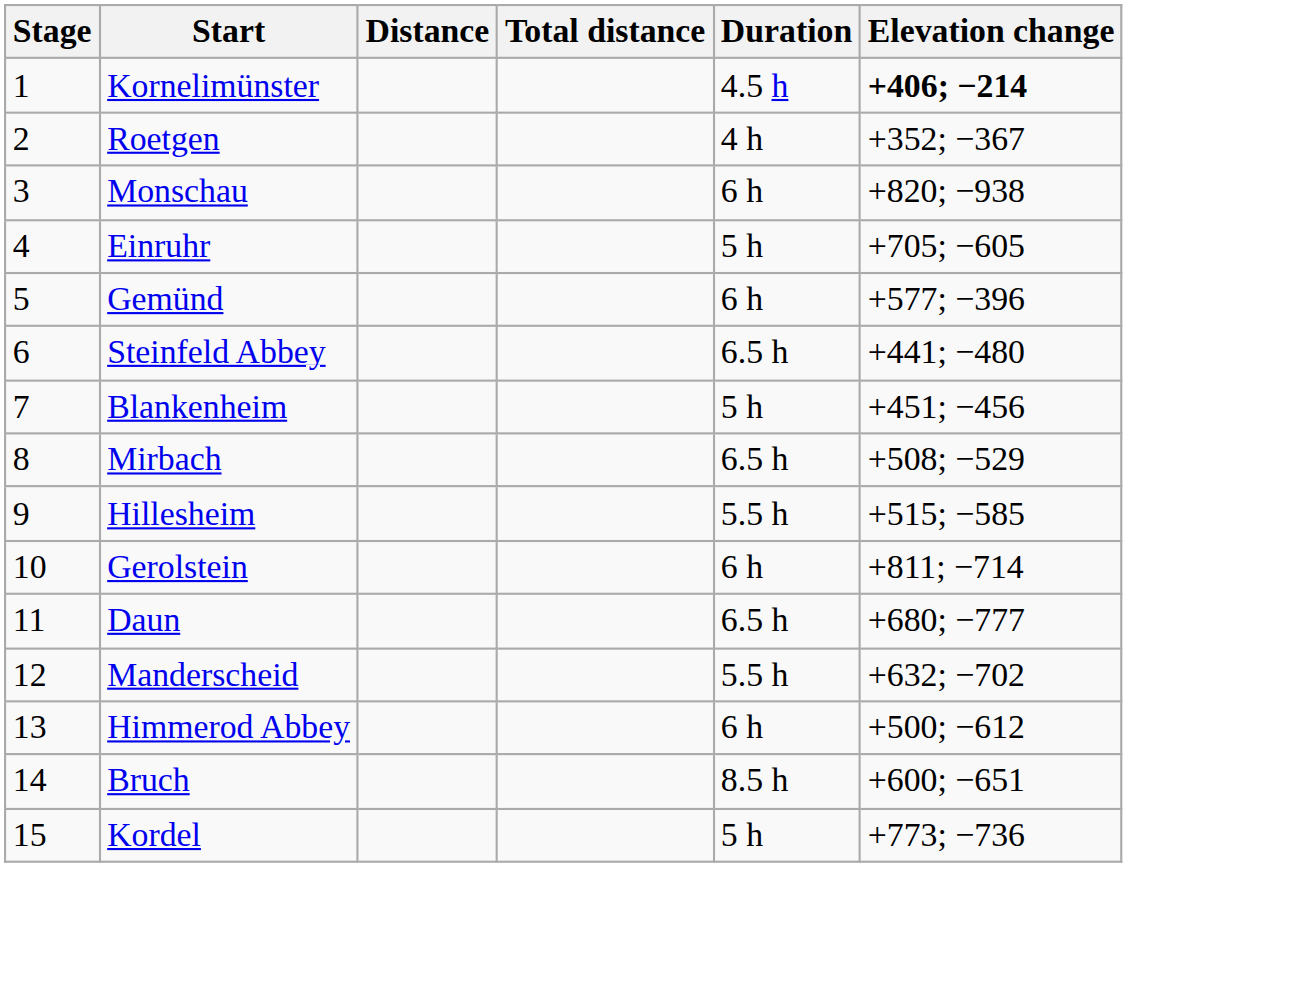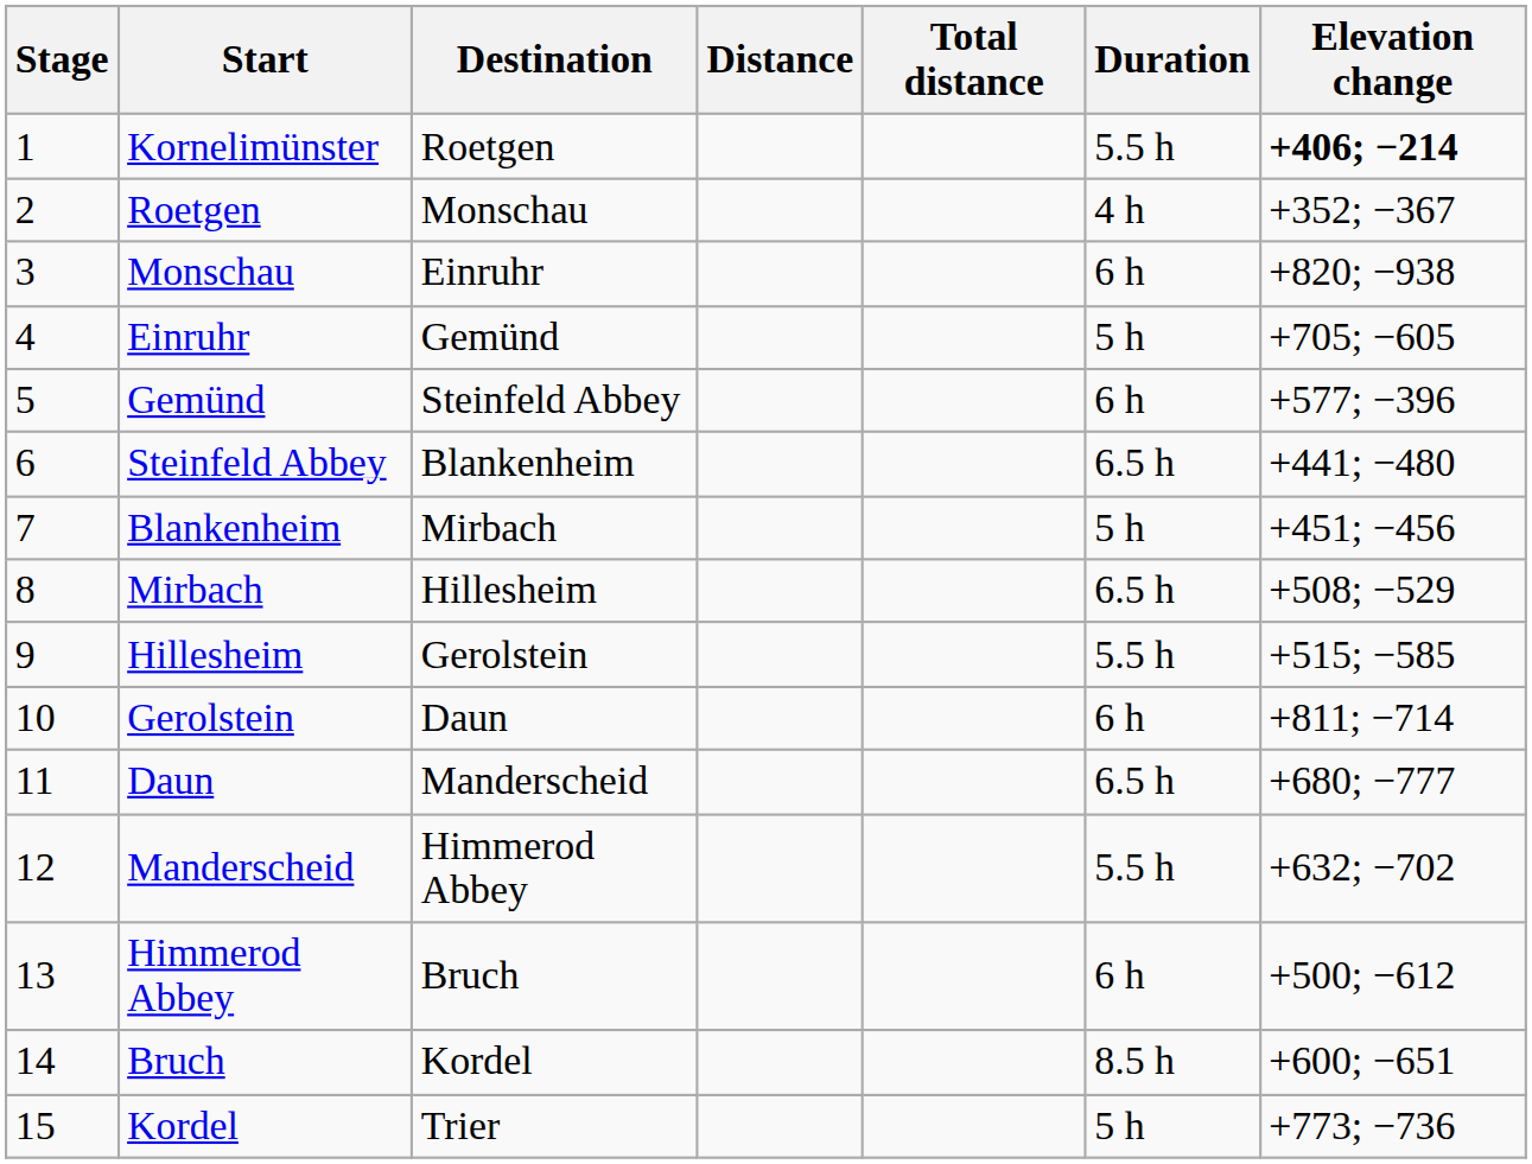+ column: Destination | Roetgen | Monschau | Einruhr | Gemünd | Steinfeld Abbey | Blankenheim | Mirbach | Hillesheim | Gerolstein | Daun | Manderscheid | Himmerod Abbey | Bruch | Kordel | Trier
Kornelimünster | Duration: 4.5 h -> 5.5 h
